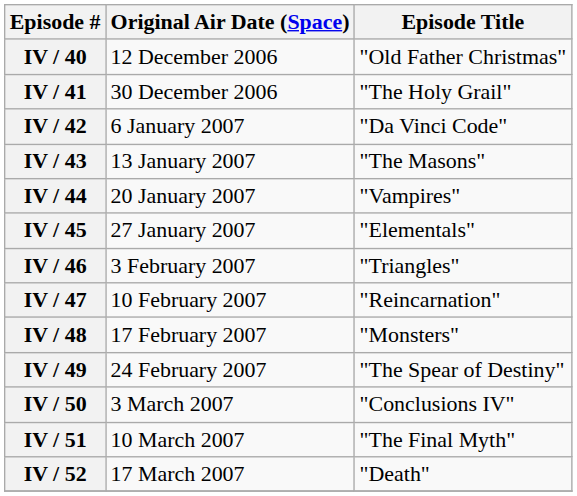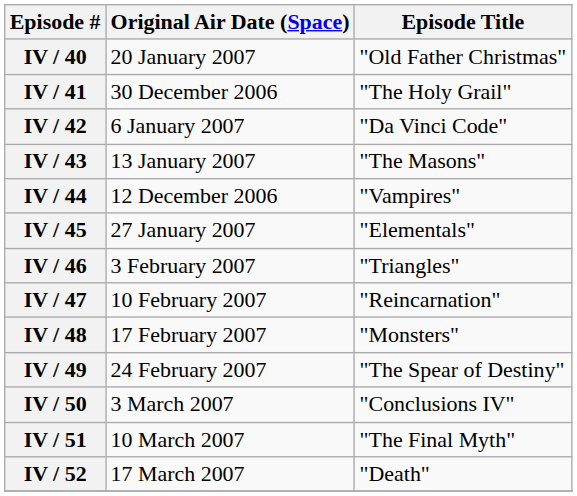IV / 40 | Original Air Date (Space): 12 December 2006 -> 20 January 2007
IV / 44 | Original Air Date (Space): 20 January 2007 -> 12 December 2006
